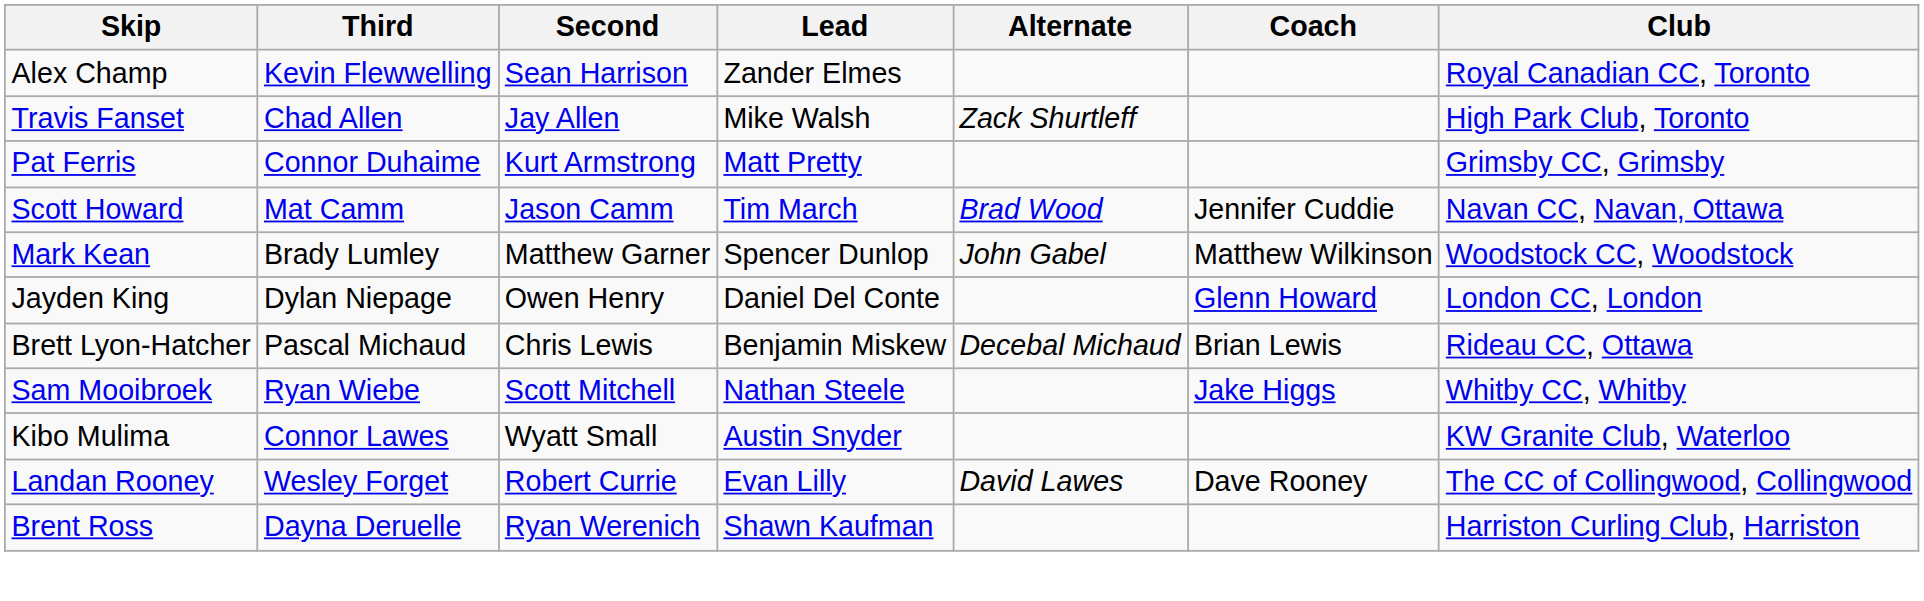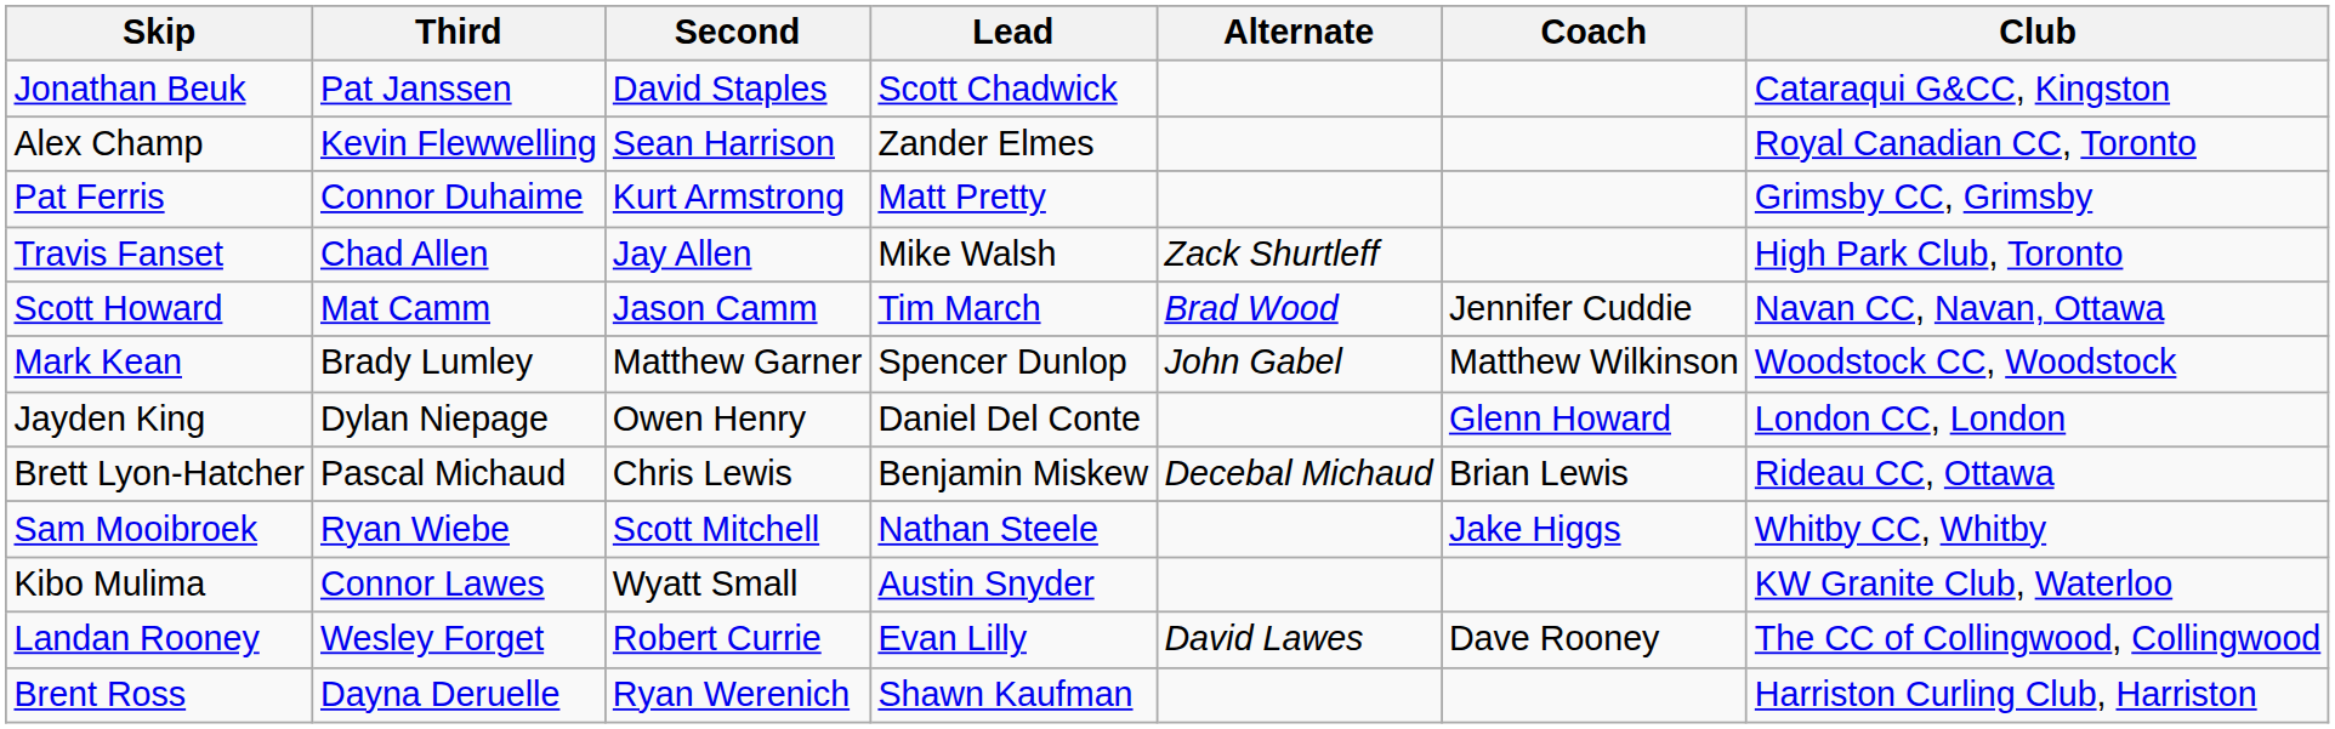+ row: Jonathan Beuk | Pat Janssen | David Staples | Scott Chadwick | Cataraqui G&CC, Kingston
rows swapped: Travis Fanset <-> Pat Ferris
